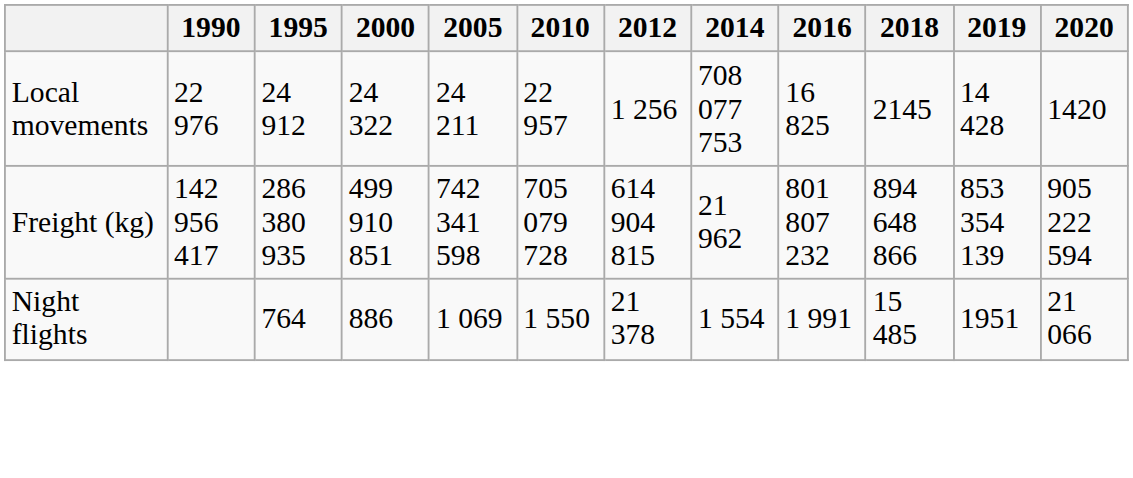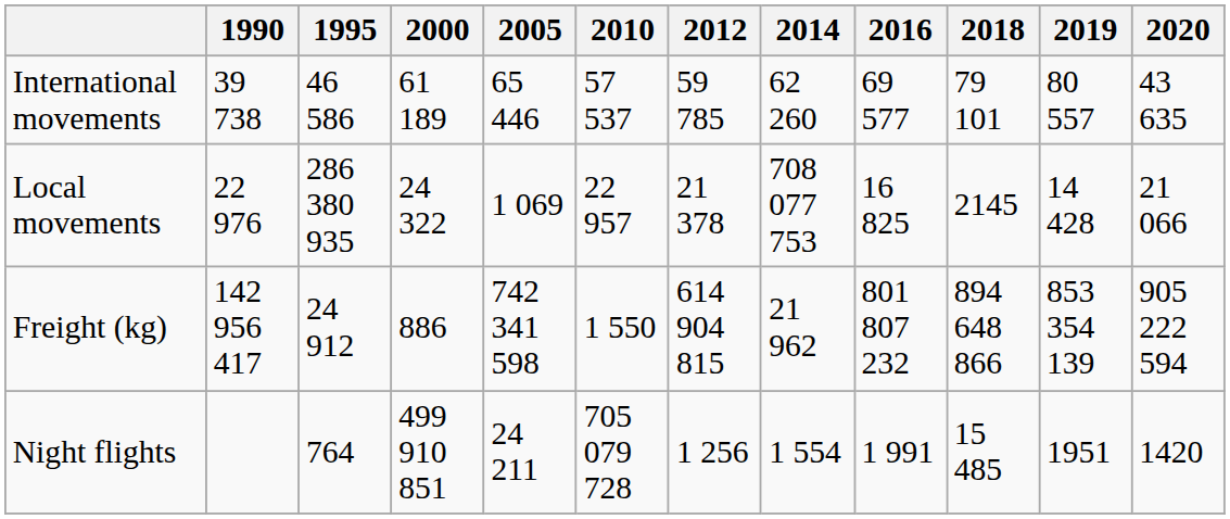+ row: International movements | 39 738 | 46 586 | 61 189 | 65 446 | 57 537 | 59 785 | 62 260 | 69 577 | 79 101 | 80 557 | 43 635
Local movements | 1995: 24 912 -> 286 380 935
Local movements | 2005: 24 211 -> 1 069
Local movements | 2012: 1 256 -> 21 378
Local movements | 2020: 1420 -> 21 066
Freight (kg) | 1995: 286 380 935 -> 24 912
Freight (kg) | 2000: 499 910 851 -> 886
Freight (kg) | 2010: 705 079 728 -> 1 550
Night flights | 2000: 886 -> 499 910 851
Night flights | 2005: 1 069 -> 24 211
Night flights | 2010: 1 550 -> 705 079 728
Night flights | 2012: 21 378 -> 1 256
Night flights | 2020: 21 066 -> 1420
